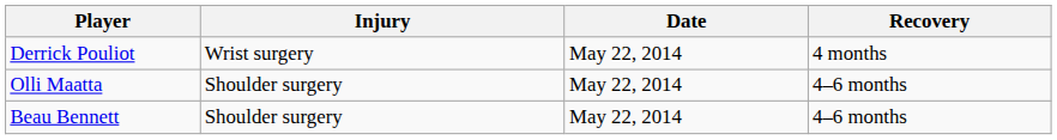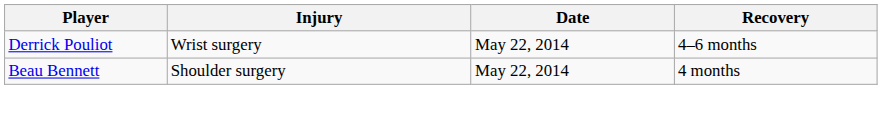Derrick Pouliot | Recovery: 4 months -> 4–6 months
- row: Olli Maatta | Shoulder surgery | May 22, 2014 | 4–6 months
Beau Bennett | Recovery: 4–6 months -> 4 months
